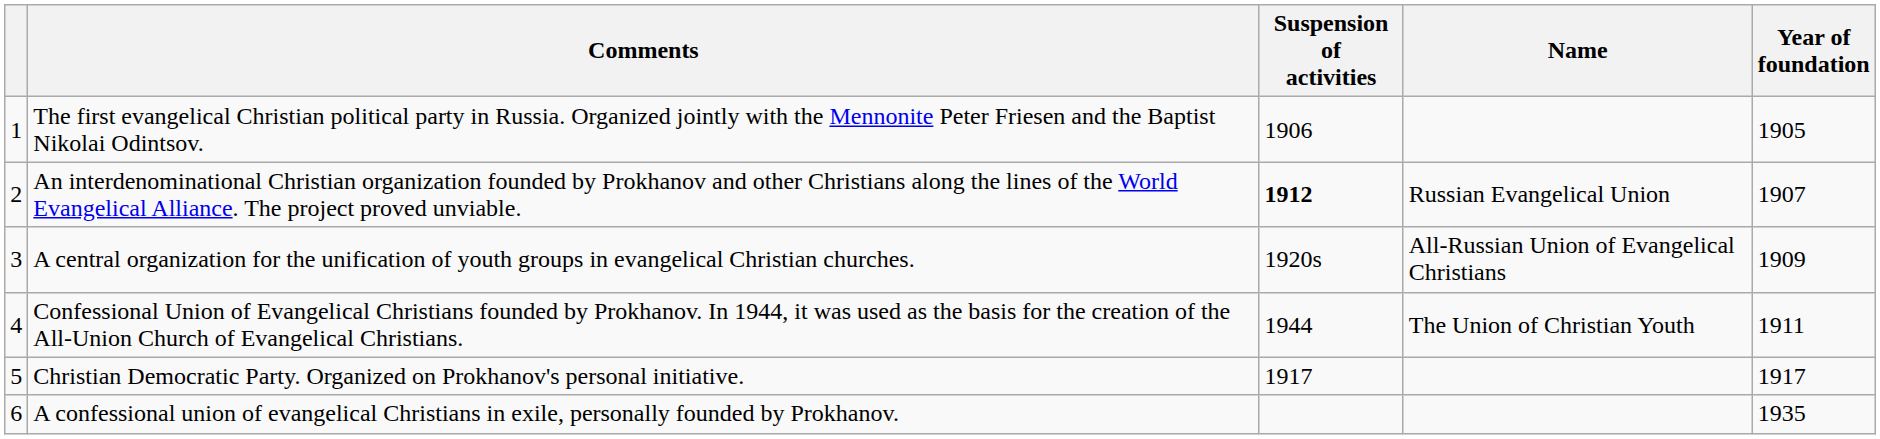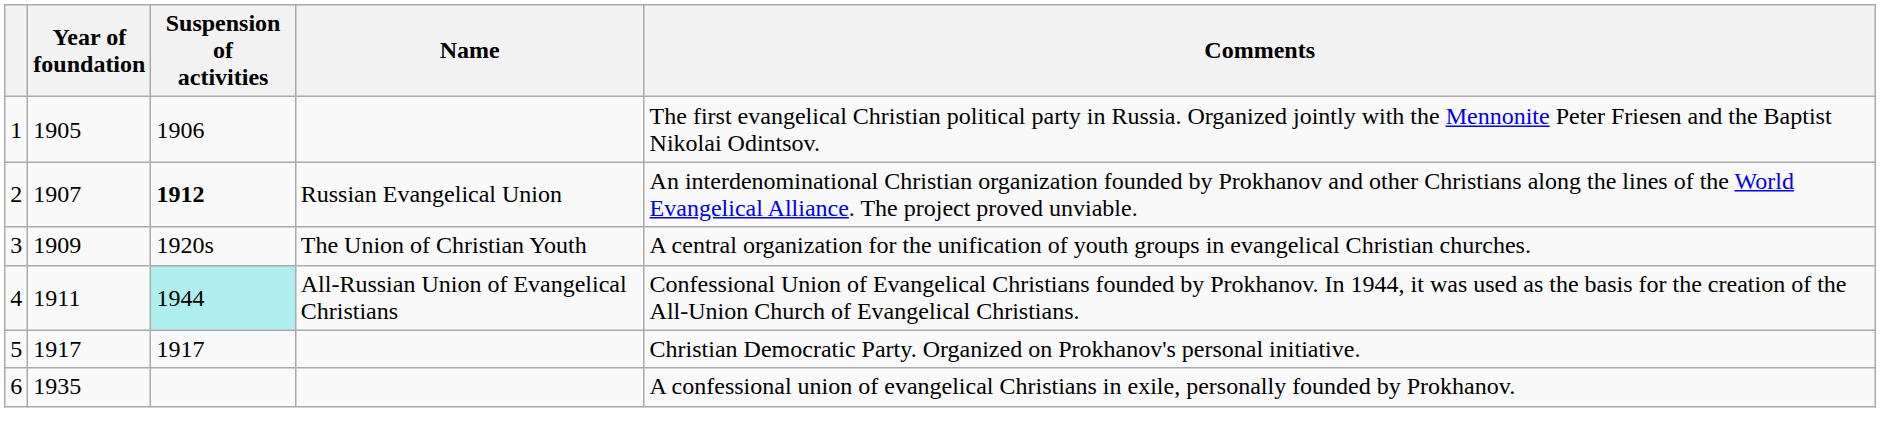columns swapped: Year of foundation <-> Comments
3 | Name: All-Russian Union of Evangelical Christians -> The Union of Christian Youth
4 | Suspension of activities: no background -> paleturquoise background
4 | Name: The Union of Christian Youth -> All-Russian Union of Evangelical Christians
